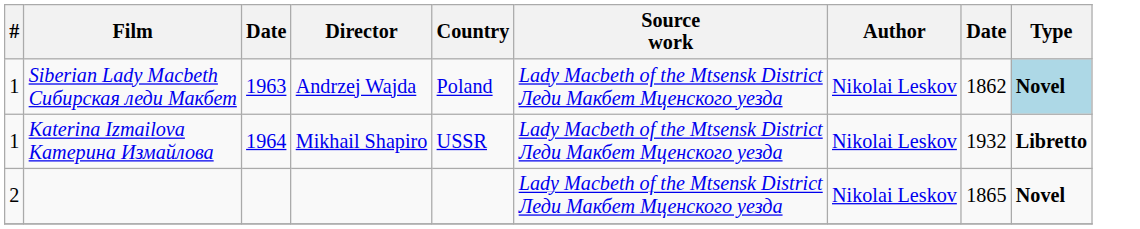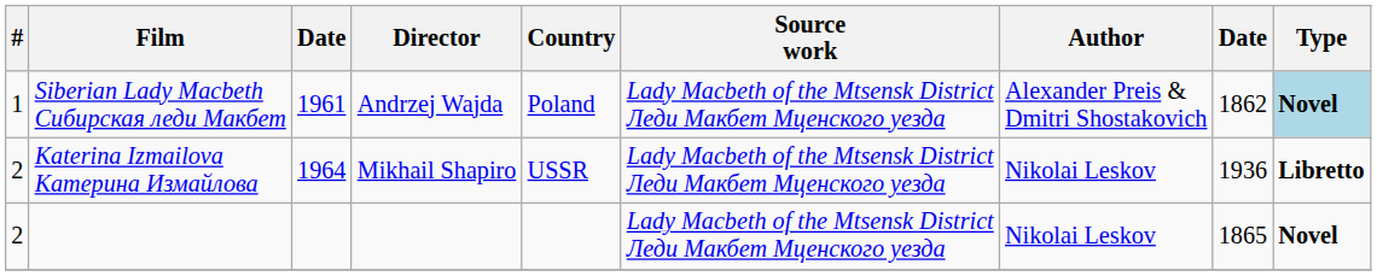Siberian Lady Macbeth Сибирская леди Макбет | column 3: 1963 -> 1961
Siberian Lady Macbeth Сибирская леди Макбет | Author: Nikolai Leskov -> Alexander Preis & Dmitri Shostakovich
Katerina Izmailova Катерина Измайлова | #: 1 -> 2
Katerina Izmailova Катерина Измайлова | column 8: 1932 -> 1936
